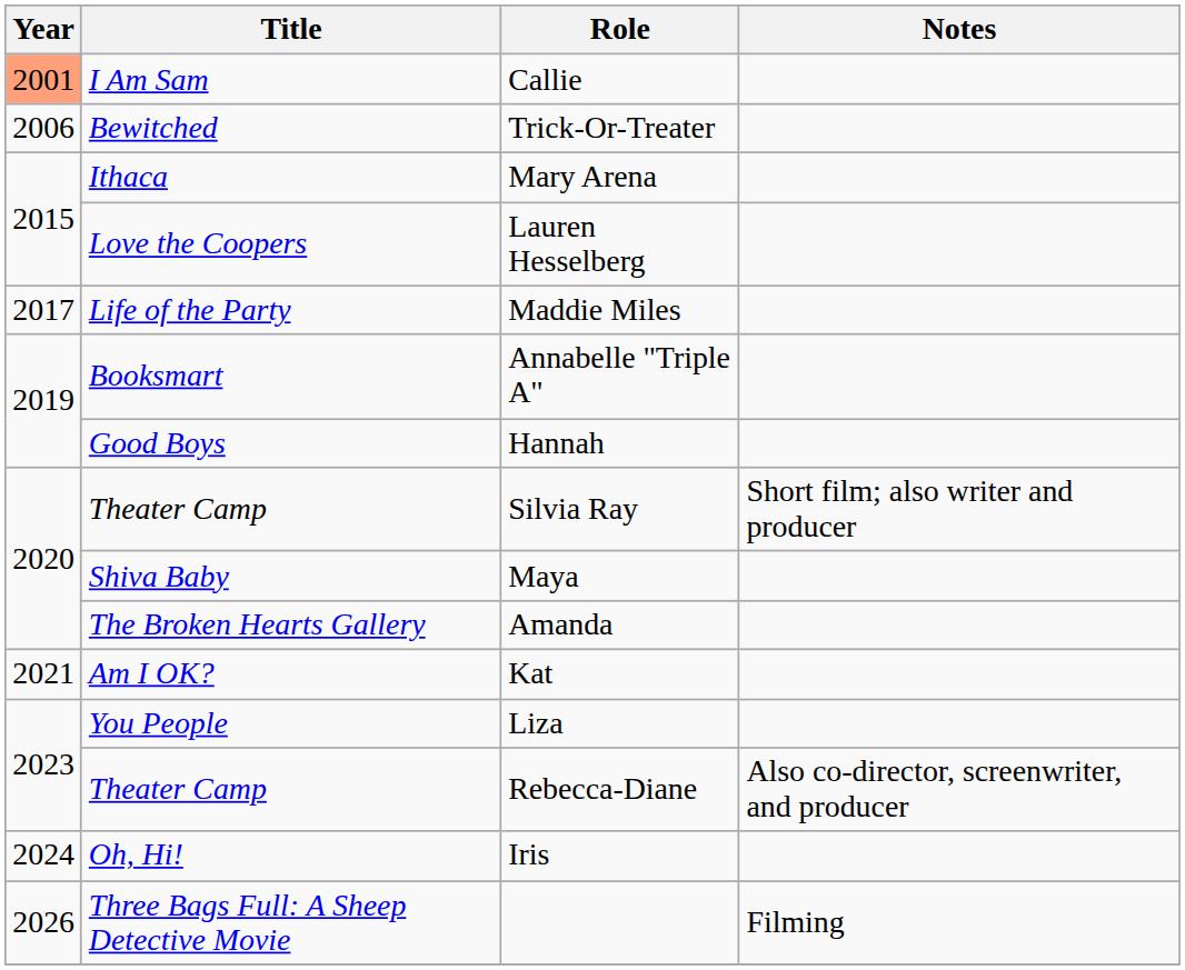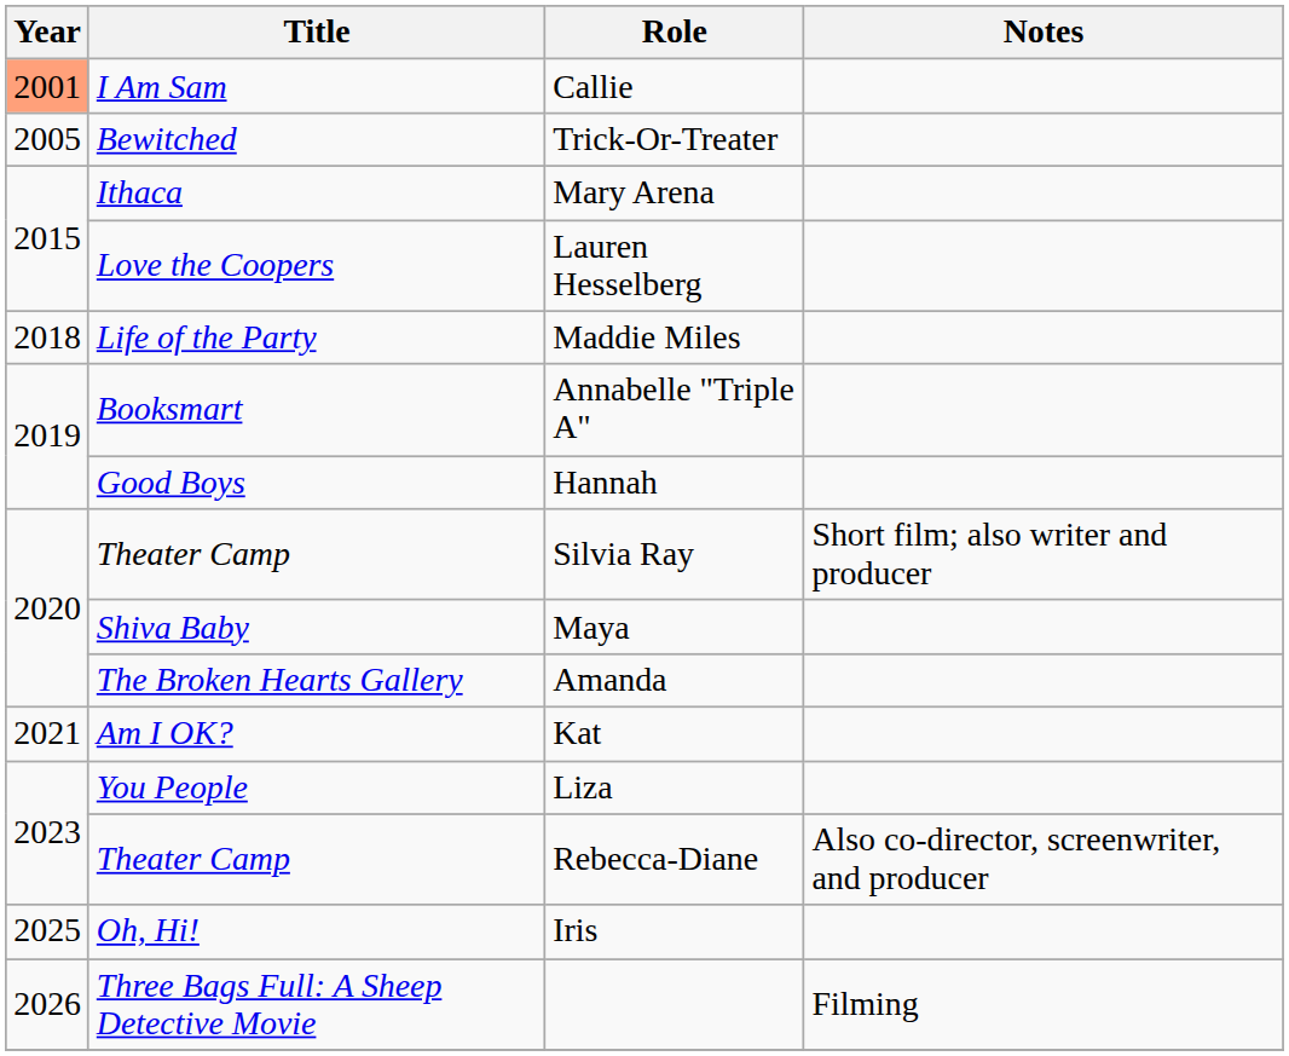Trick-Or-Treater | Year: 2006 -> 2005
Maddie Miles | Year: 2017 -> 2018
Iris | Year: 2024 -> 2025
